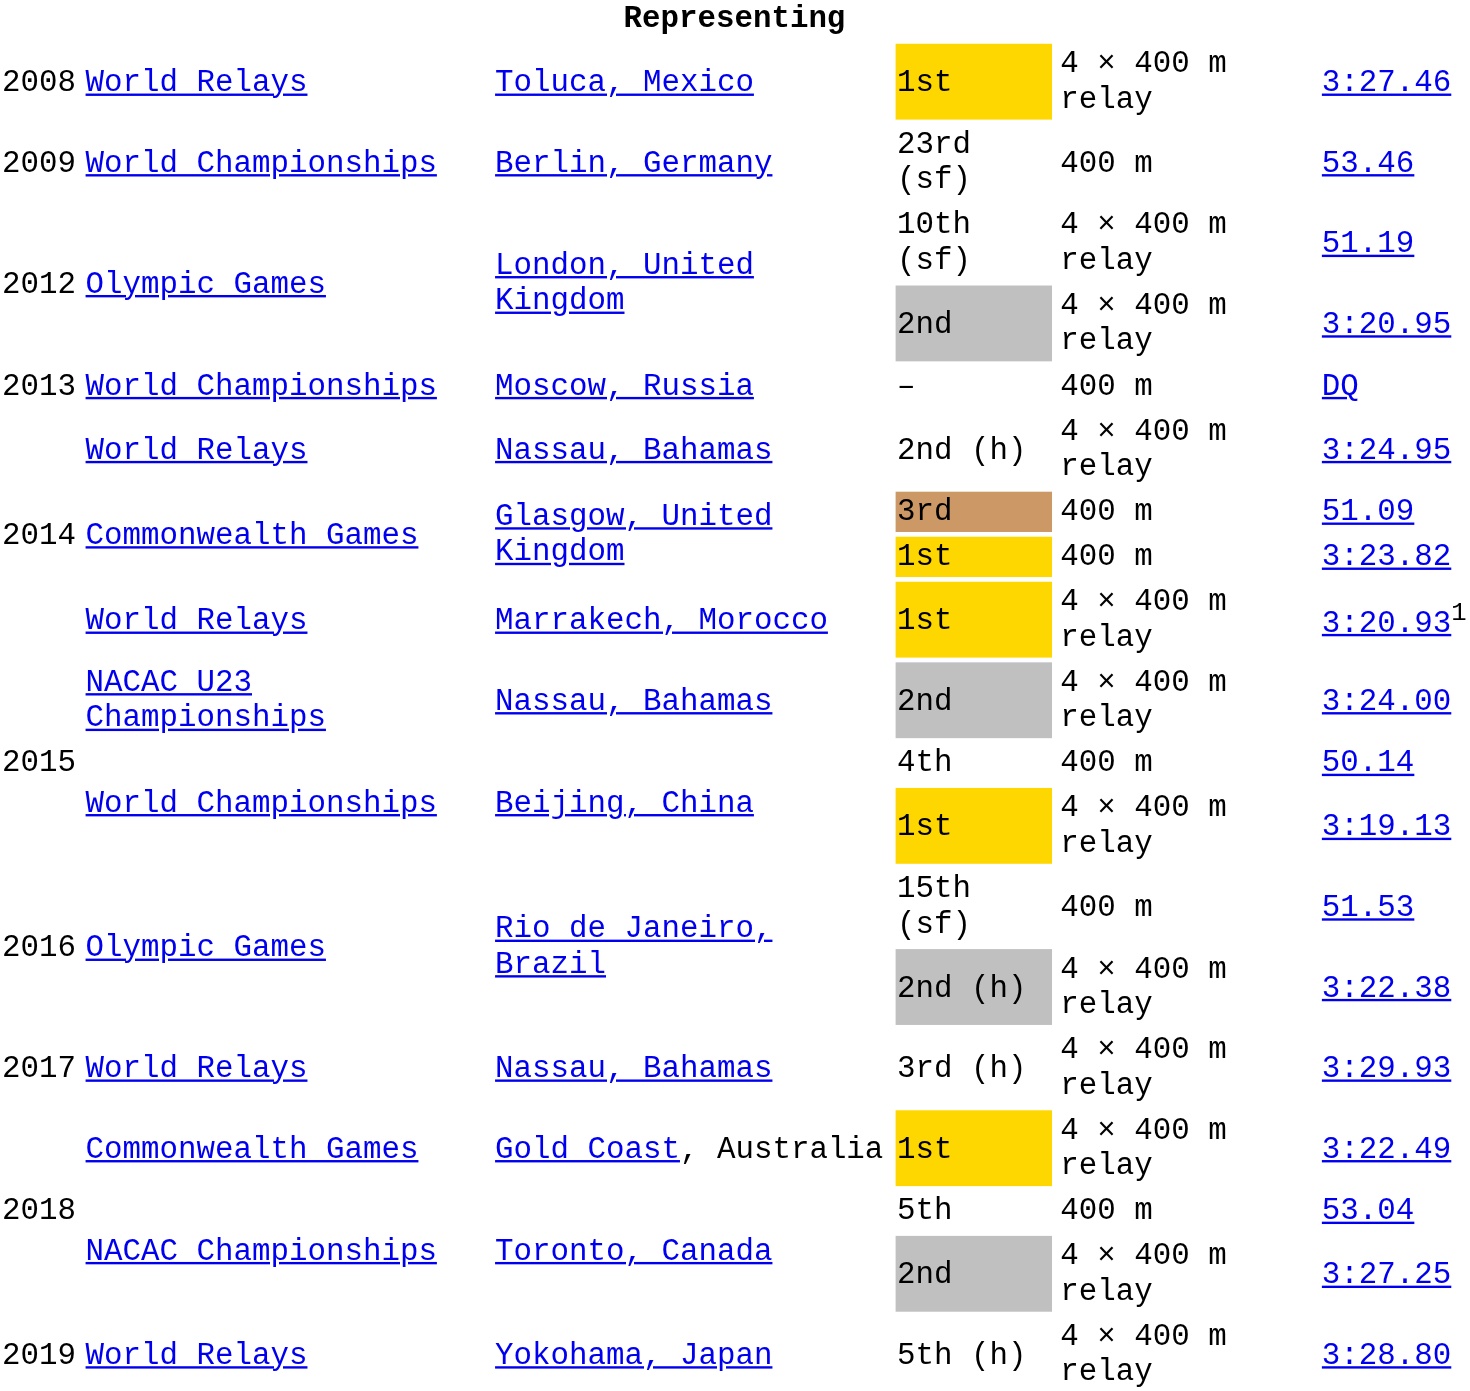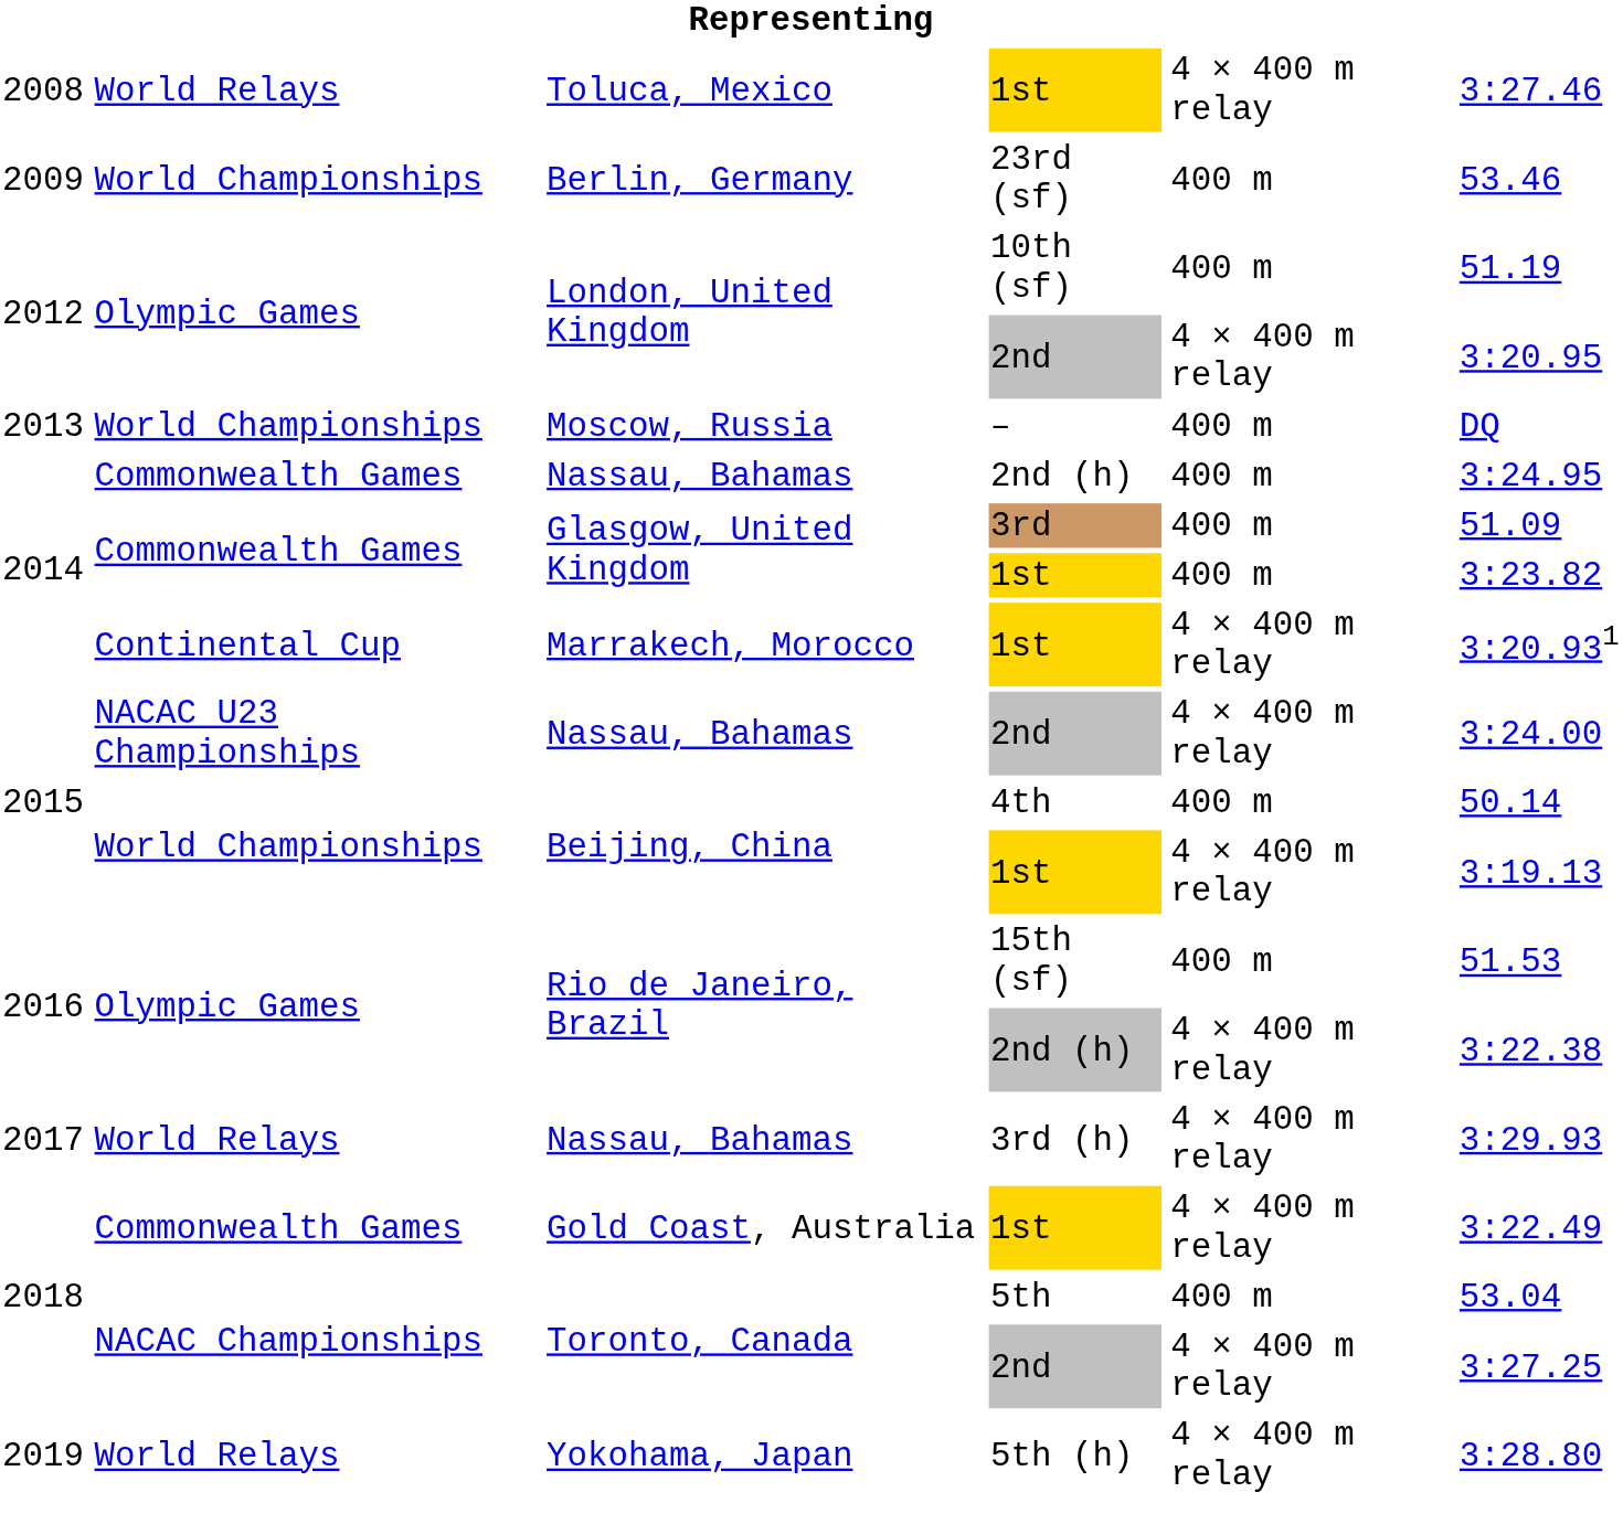London, United Kingdom / 10th (sf) | column 5: 4 × 400 m relay -> 400 m
Nassau, Bahamas / 2nd (h) | column 2: World Relays -> Commonwealth Games
Nassau, Bahamas / 2nd (h) | column 5: 4 × 400 m relay -> 400 m
Marrakech, Morocco | column 2: World Relays -> Continental Cup
